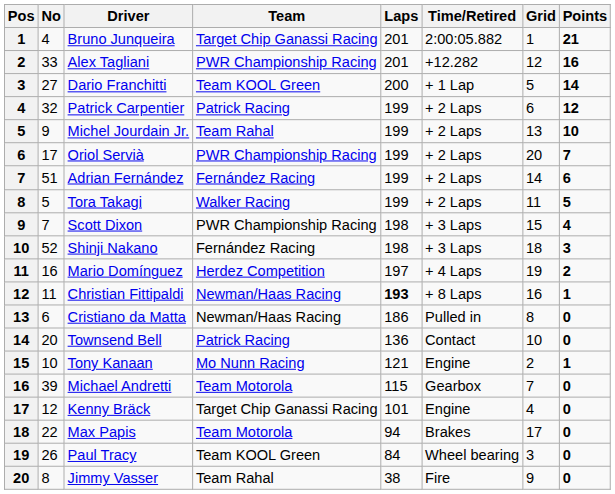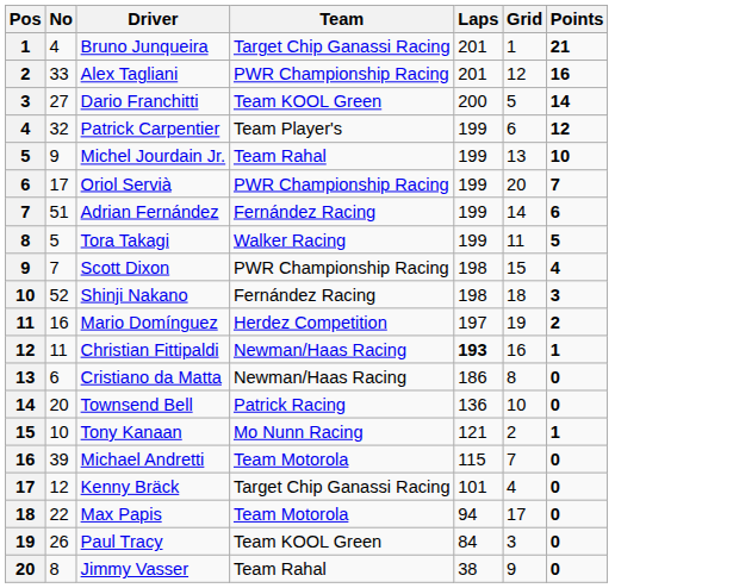- column: Time/Retired | 2:00:05.882 | +12.282 | + 1 Lap | + 2 Laps | + 2 Laps | + 2 Laps | + 2 Laps | + 2 Laps | + 3 Laps | + 3 Laps | + 4 Laps | + 8 Laps | Pulled in | Contact | Engine | Gearbox | Engine | Brakes | Wheel bearing | Fire
Patrick Carpentier | Team: Patrick Racing -> Team Player's
